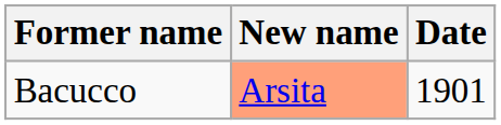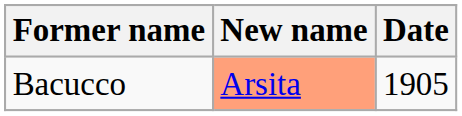Bacucco | Date: 1901 -> 1905
